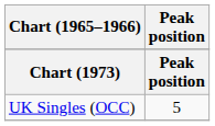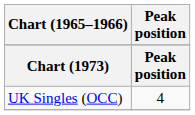UK Singles (OCC) | Peak position: 5 -> 4
